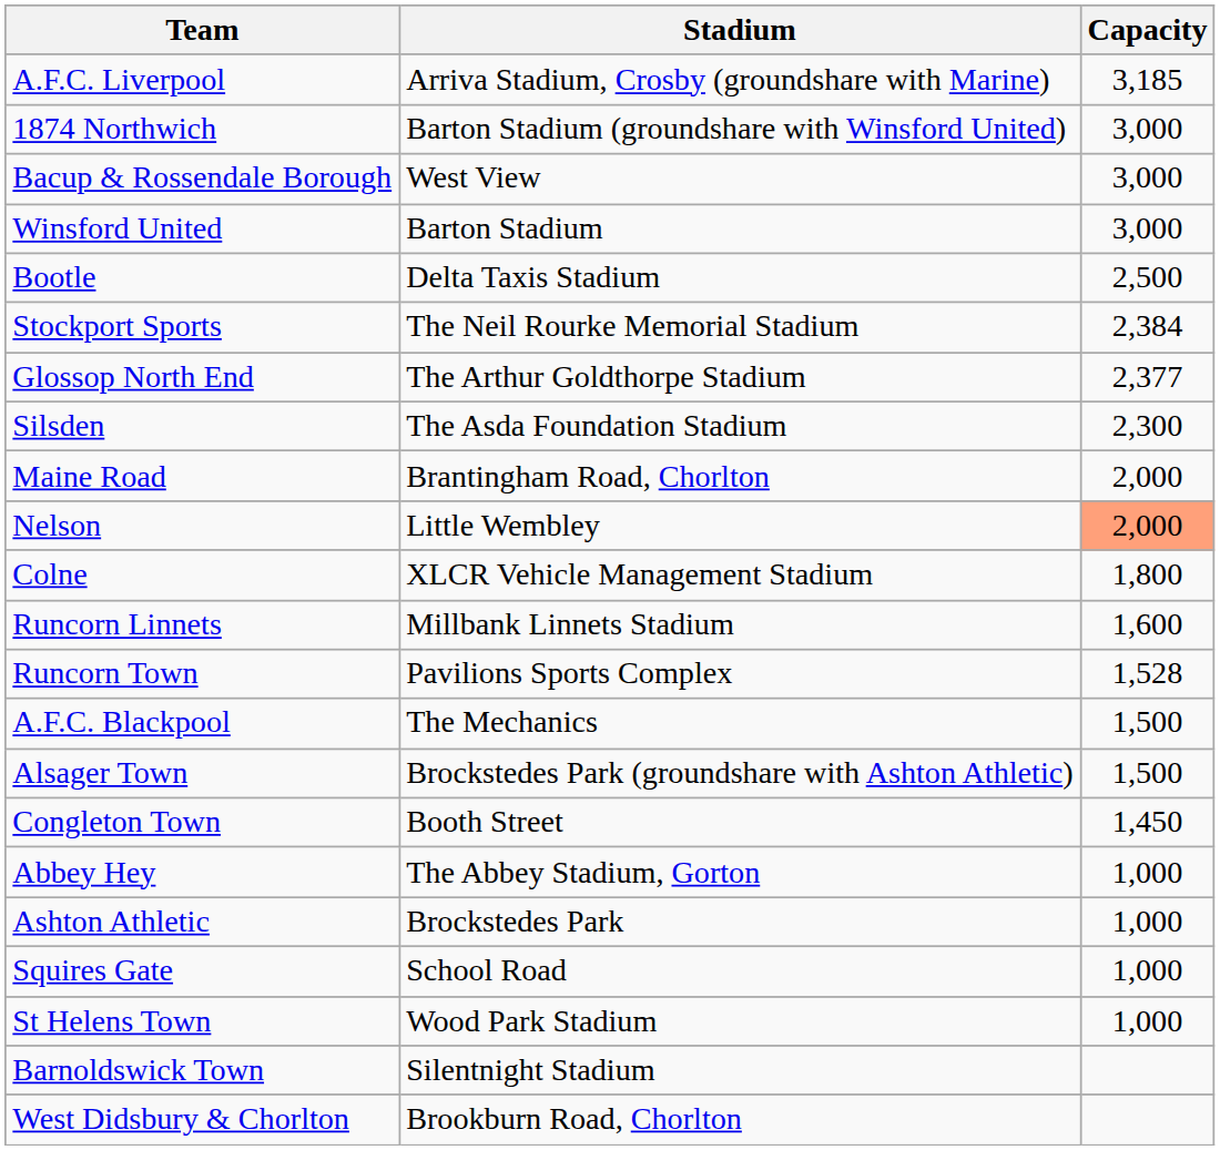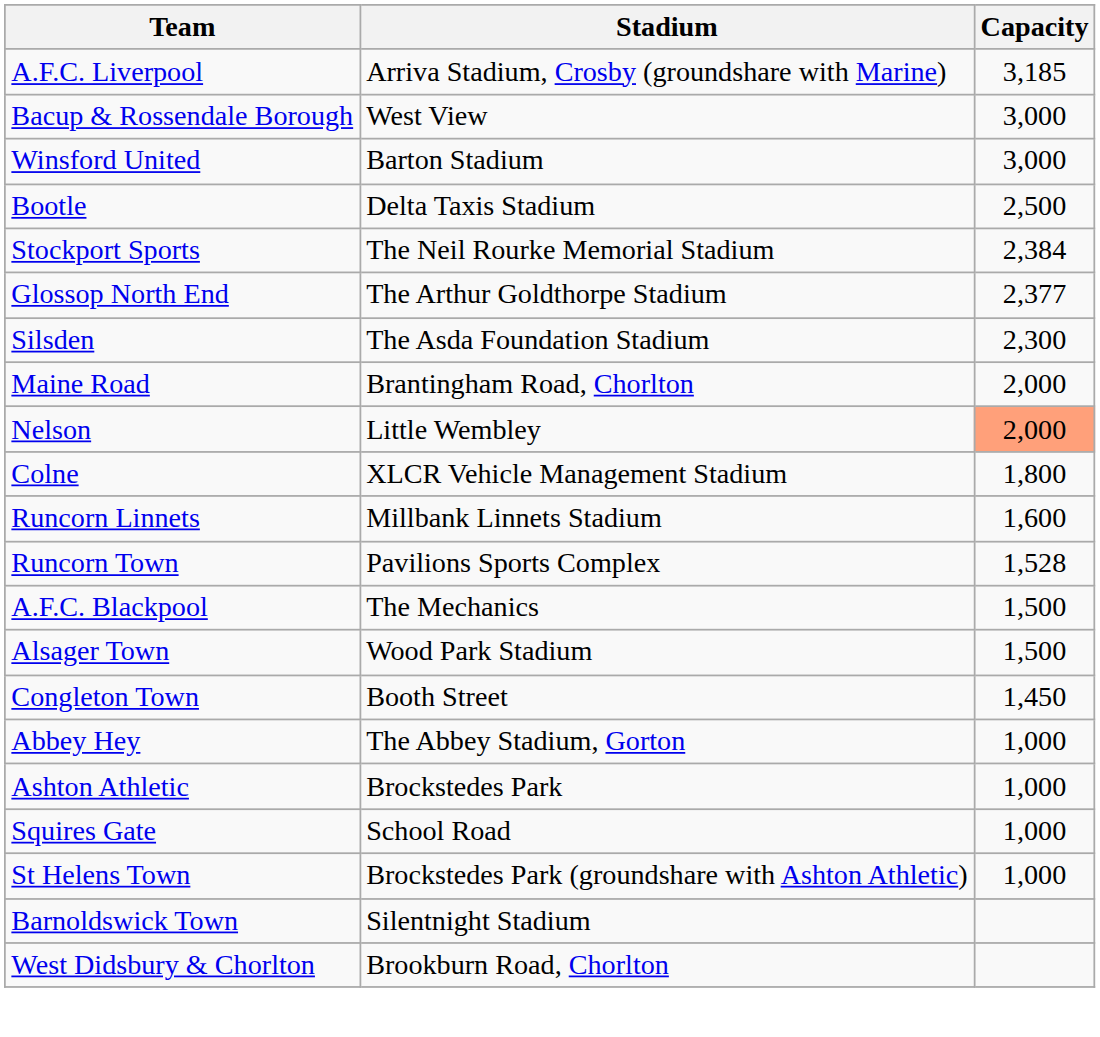- row: 1874 Northwich | Barton Stadium (groundshare with Winsford United) | 3,000
Alsager Town | Stadium: Brockstedes Park (groundshare with Ashton Athletic) -> Wood Park Stadium
St Helens Town | Stadium: Wood Park Stadium -> Brockstedes Park (groundshare with Ashton Athletic)
